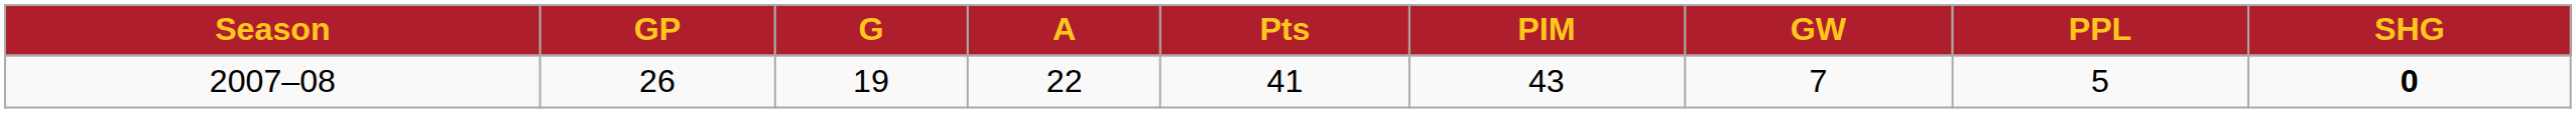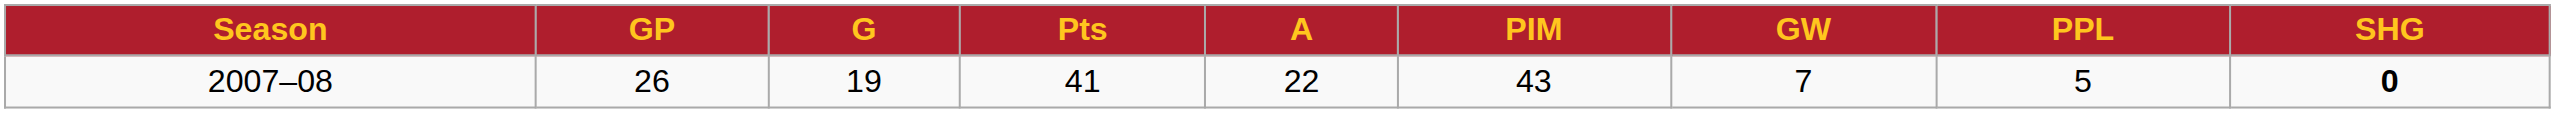columns swapped: A <-> Pts
